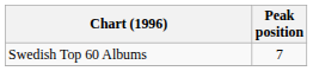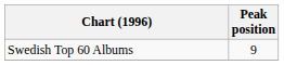Swedish Top 60 Albums | Peak position: 7 -> 9
